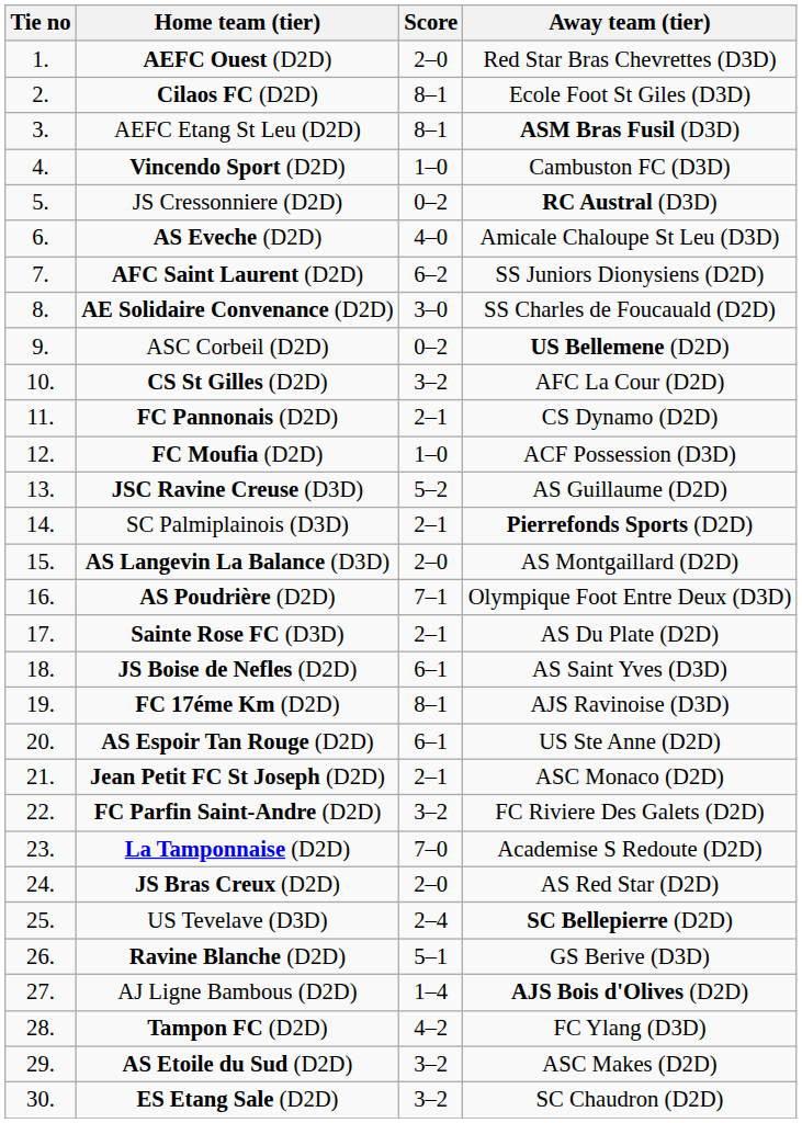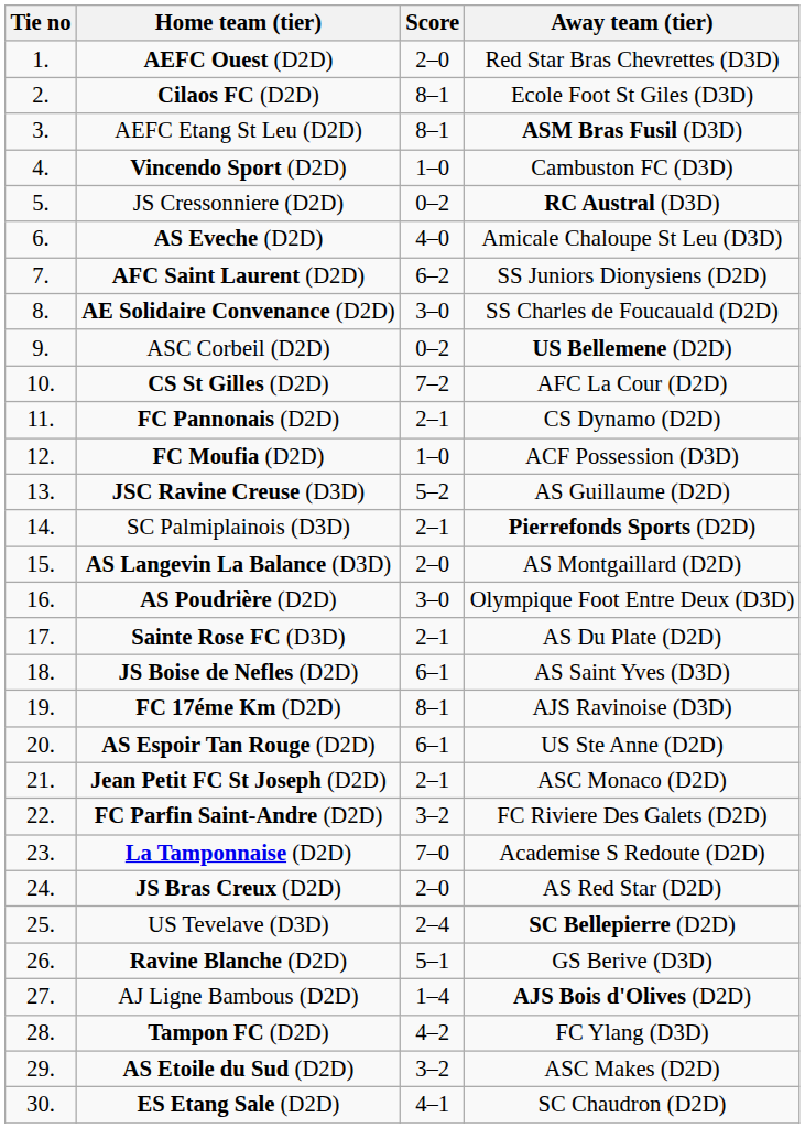CS St Gilles (D2D) | Score: 3–2 -> 7–2
AS Poudrière (D2D) | Score: 7–1 -> 3–0
ES Etang Sale (D2D) | Score: 3–2 -> 4–1
